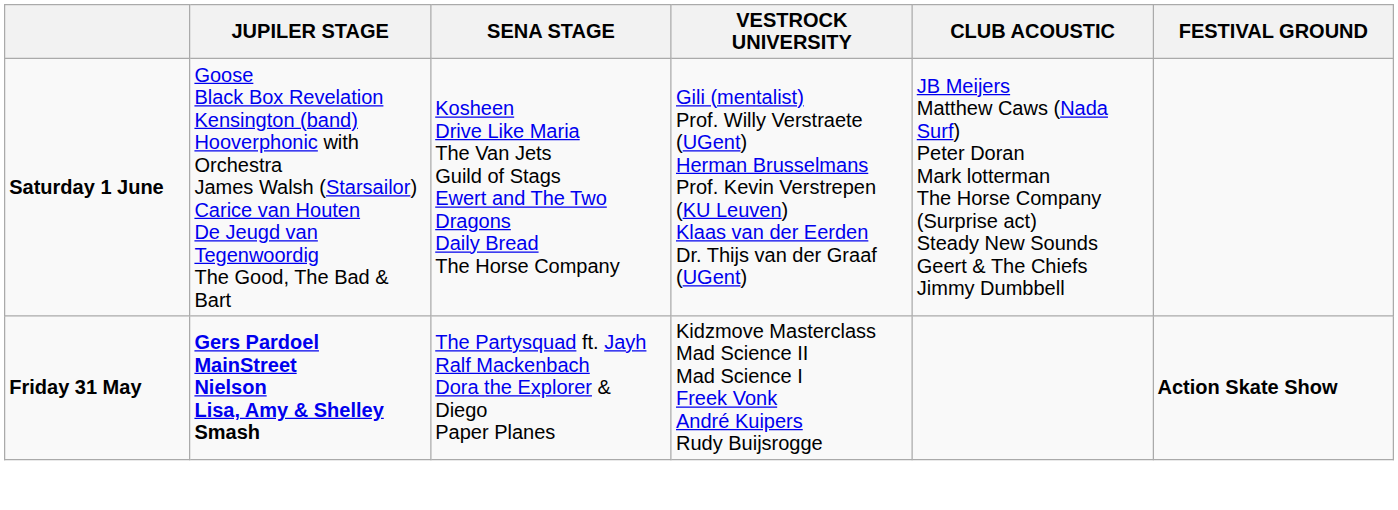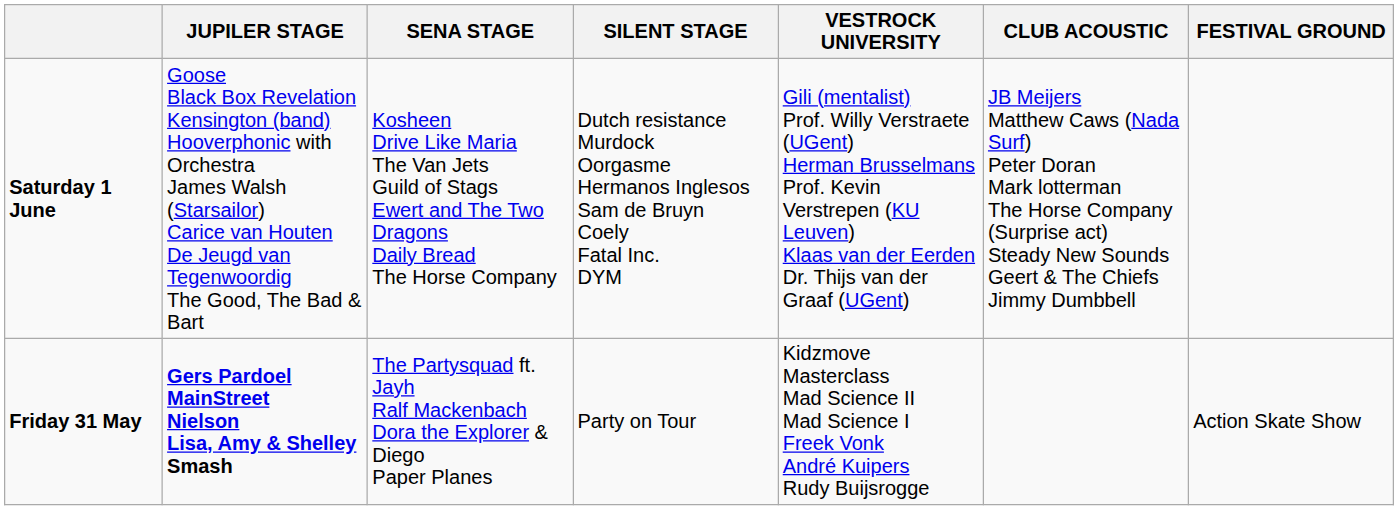+ column: SILENT STAGE | Dutch resistance Murdock Oorgasme Hermanos Inglesos Sam de Bruyn Coely Fatal Inc. DYM | Party on Tour
Friday 31 May | FESTIVAL GROUND: bold -> normal
